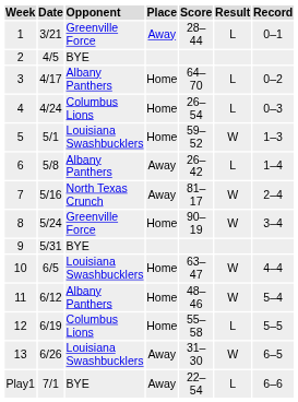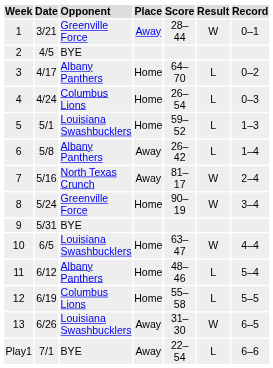1 | Result: L -> W
5 | Result: W -> L
11 | Result: W -> L
